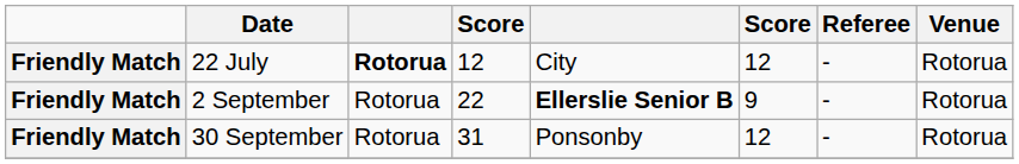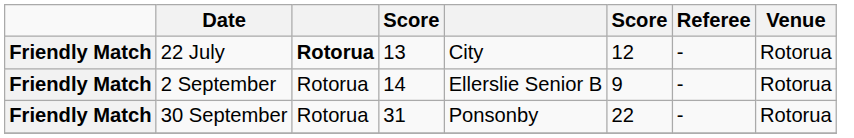22 July | column 4: 12 -> 13
2 September | column 4: 22 -> 14
2 September | column 5: bold -> normal
30 September | column 6: 12 -> 22
